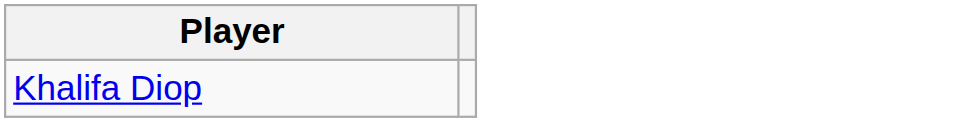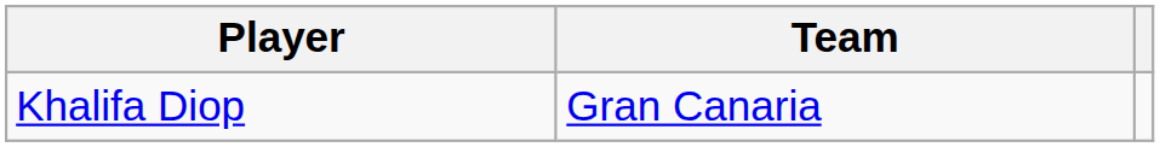+ column: Team | Gran Canaria
